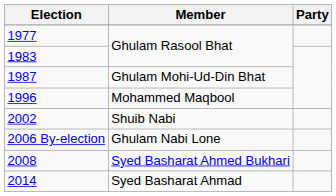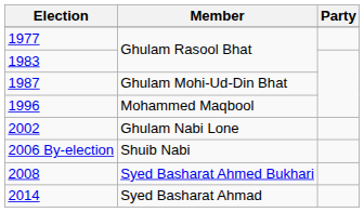2002 | Member: Shuib Nabi -> Ghulam Nabi Lone
2006 By-election | Member: Ghulam Nabi Lone -> Shuib Nabi
